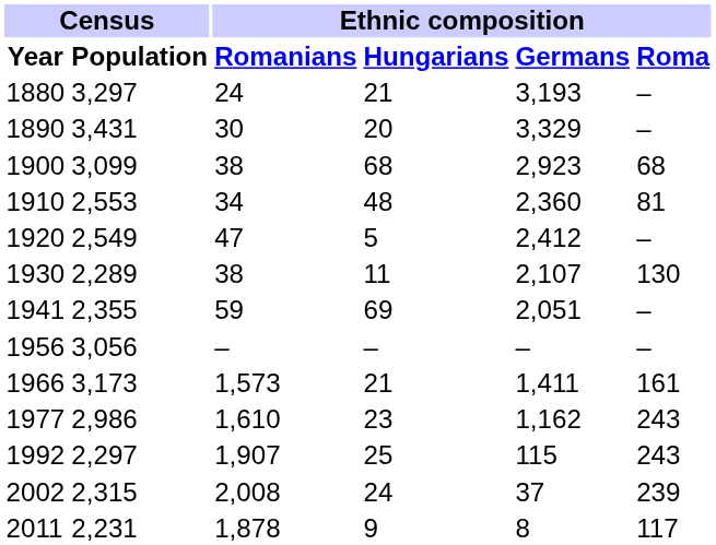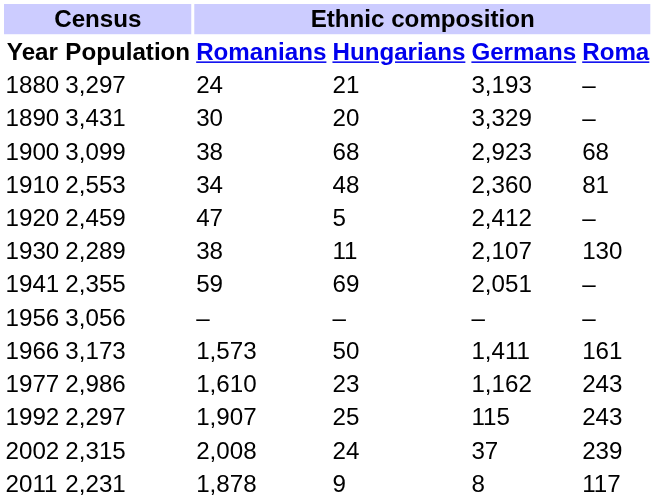1920 | Census / Population: 2,549 -> 2,459
1966 | Ethnic composition / Hungarians: 21 -> 50
